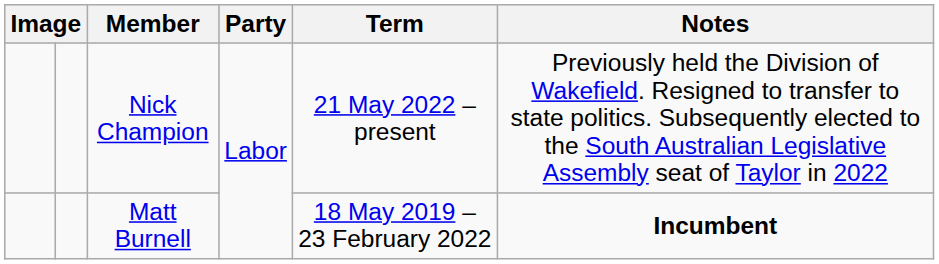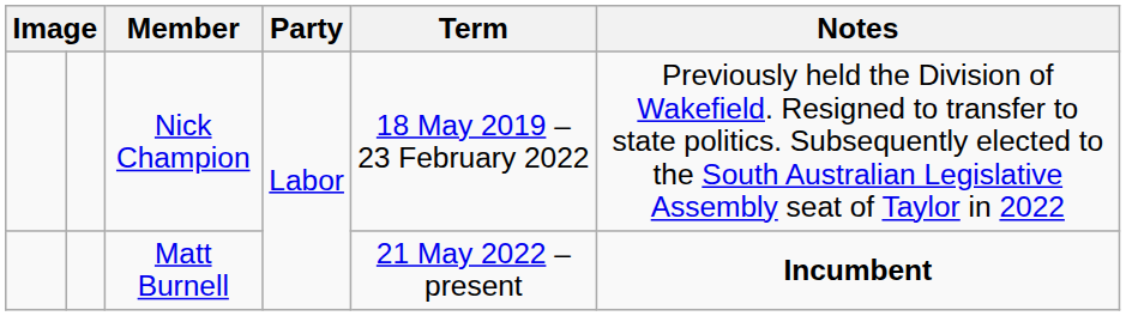Nick Champion | Term: 21 May 2022 – present -> 18 May 2019 – 23 February 2022
Matt Burnell | Term: 18 May 2019 – 23 February 2022 -> 21 May 2022 – present
